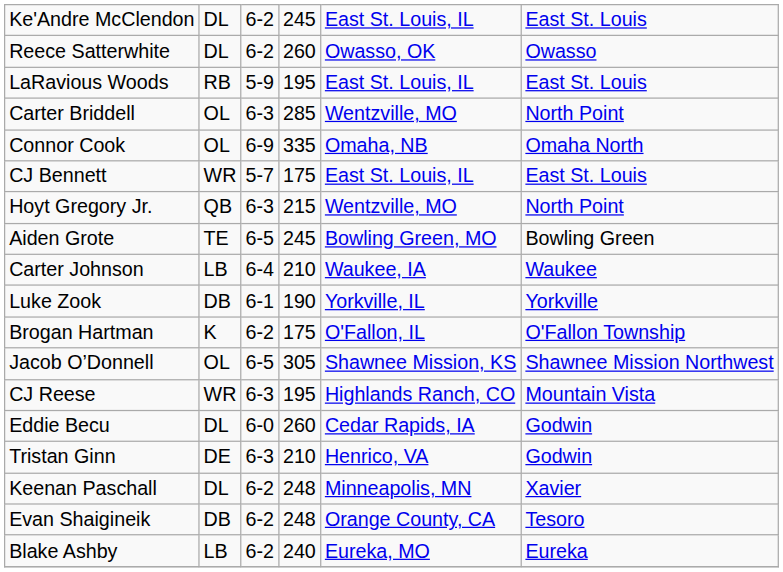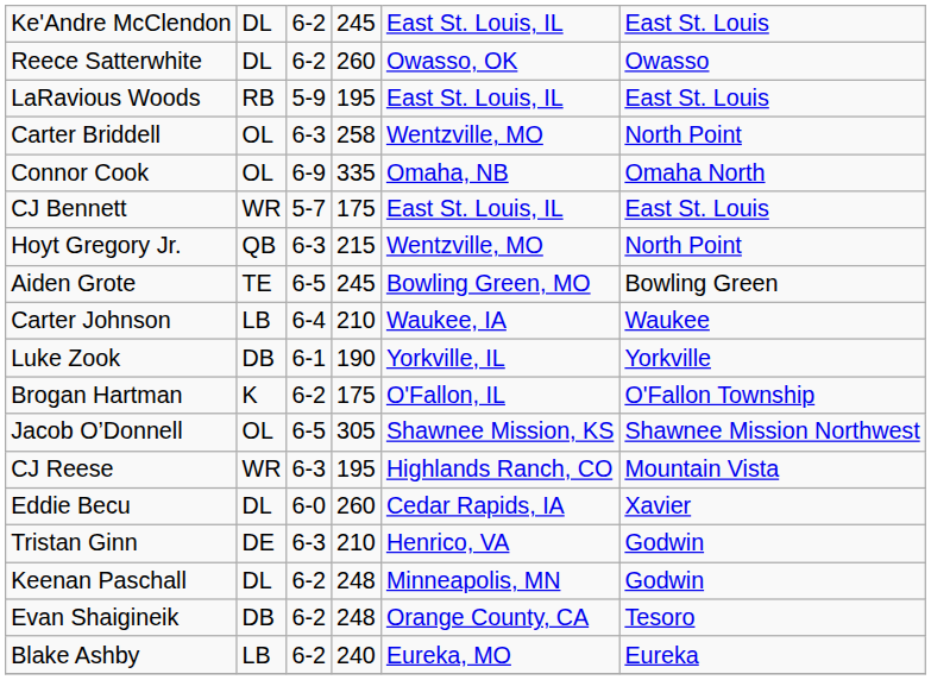Carter Briddell | column 4: 285 -> 258
Eddie Becu | column 6: Godwin -> Xavier
Keenan Paschall | column 6: Xavier -> Godwin
